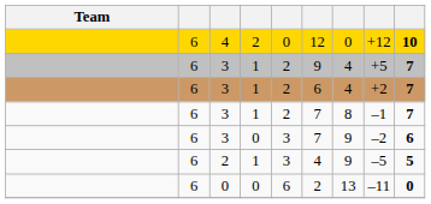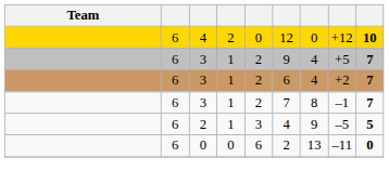- row: 6 | 3 | 0 | 3 | 7 | 9 | –2 | 6
